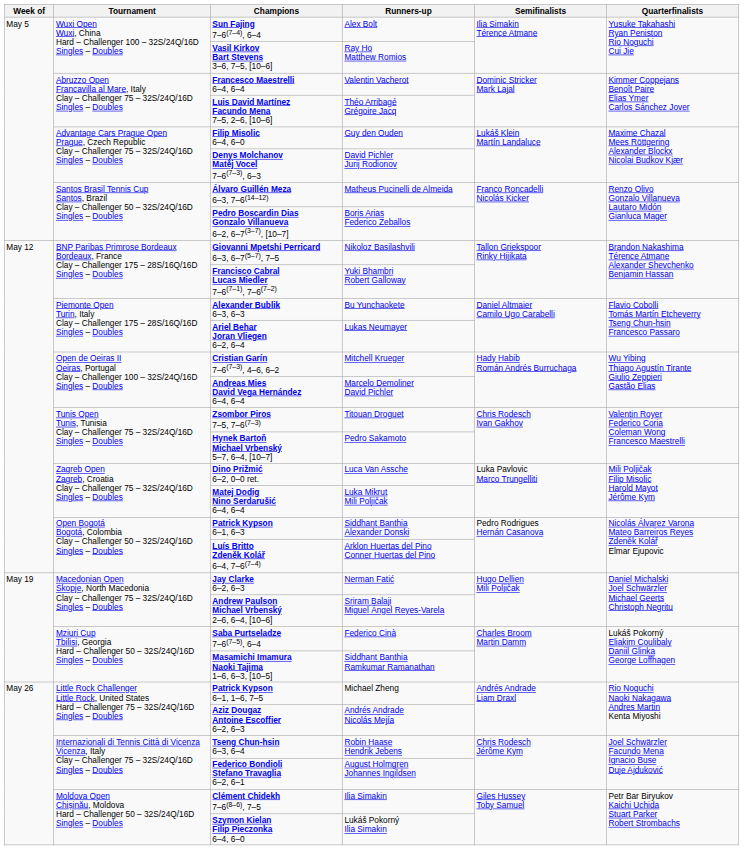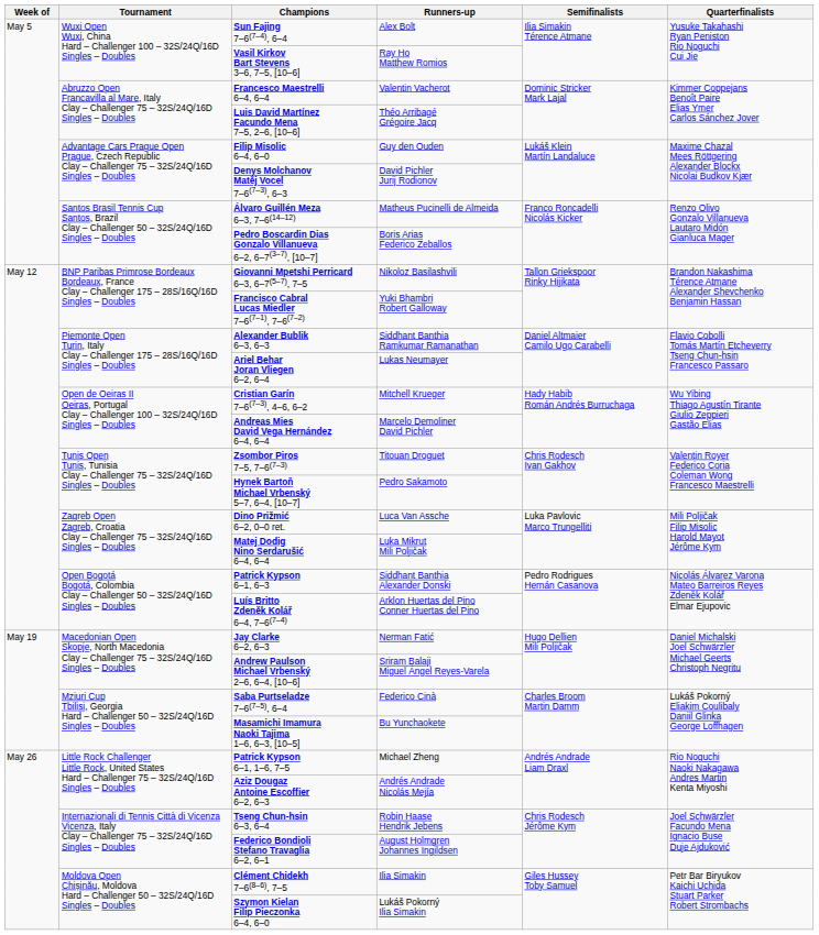Alexander Bublik 6–3, 6–3 | Runners-up: Bu Yunchaokete -> Siddhant Banthia Ramkumar Ramanathan
Masamichi Imamura Naoki Tajima 1–6, 6–3, [10–5] | Runners-up: Siddhant Banthia Ramkumar Ramanathan -> Bu Yunchaokete
